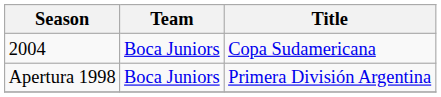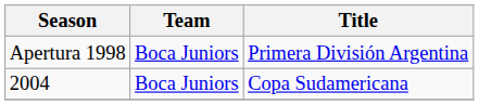rows swapped: Apertura 1998 <-> 2004
